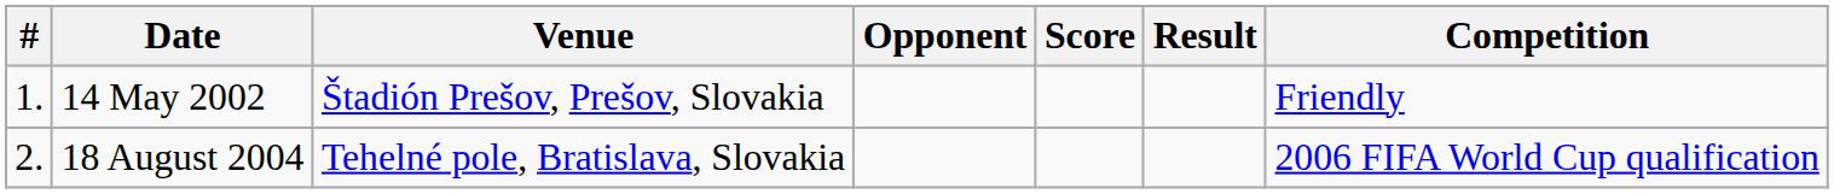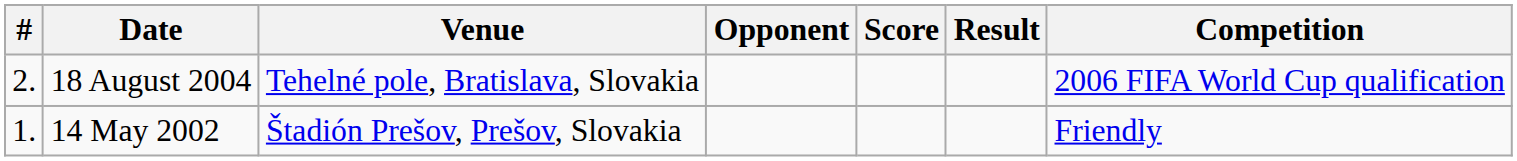rows swapped: 14 May 2002 <-> 18 August 2004
